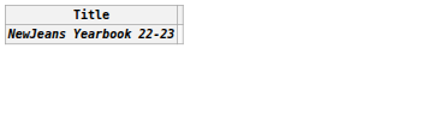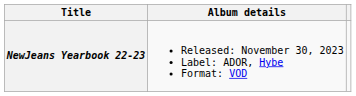+ column: Album details | Released: November 30, 2023 Label: ADOR, Hybe Format: VOD
